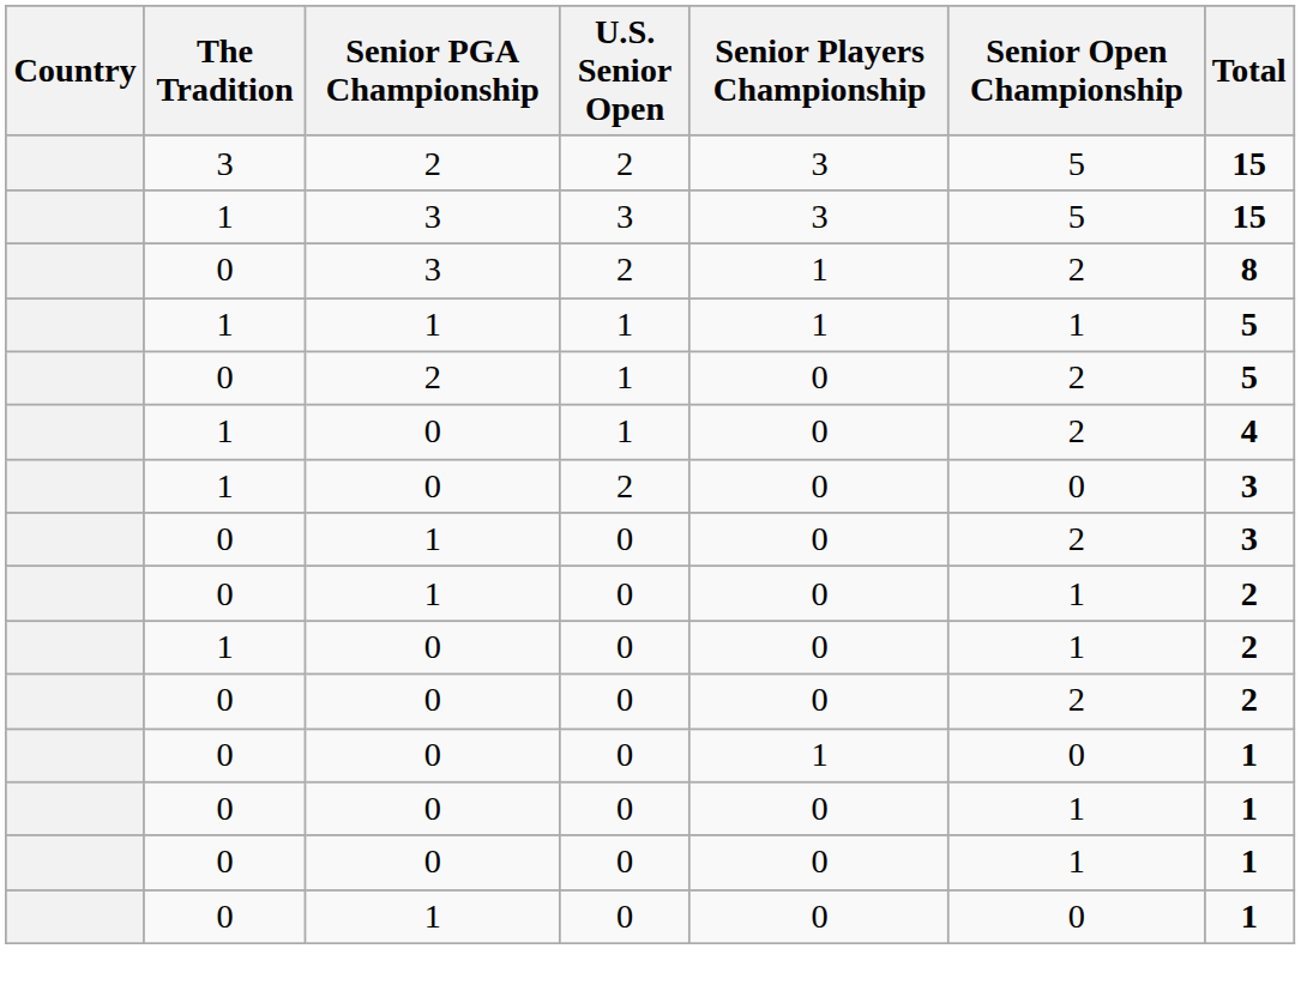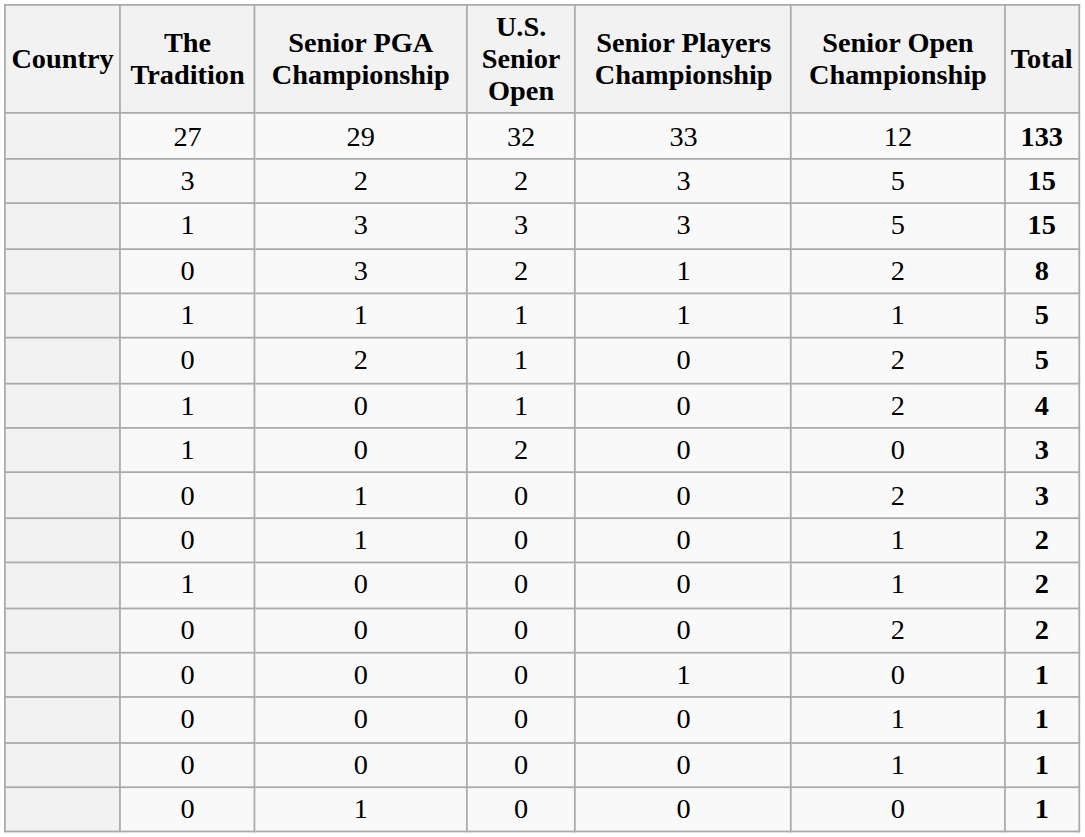+ row: 27 | 29 | 32 | 33 | 12 | 133
